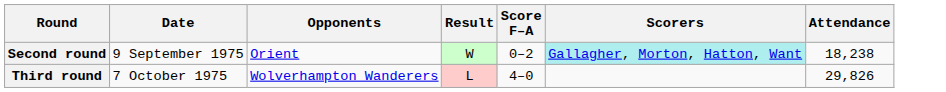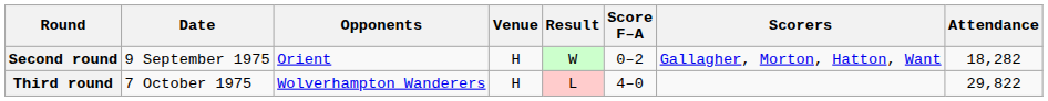+ column: Venue | H | H
Second round | Scorers: paleturquoise background -> no background
Second round | Attendance: 18,238 -> 18,282
Third round | Attendance: 29,826 -> 29,822
